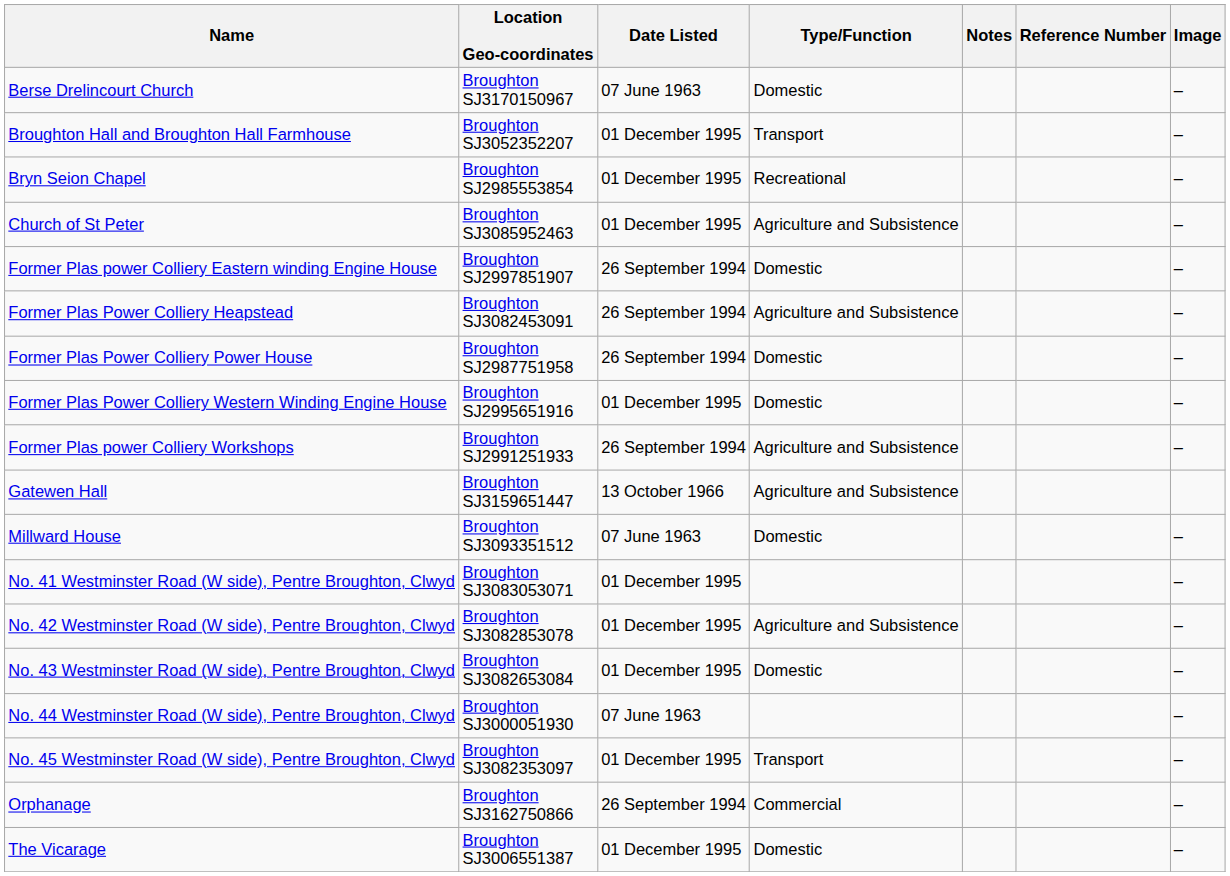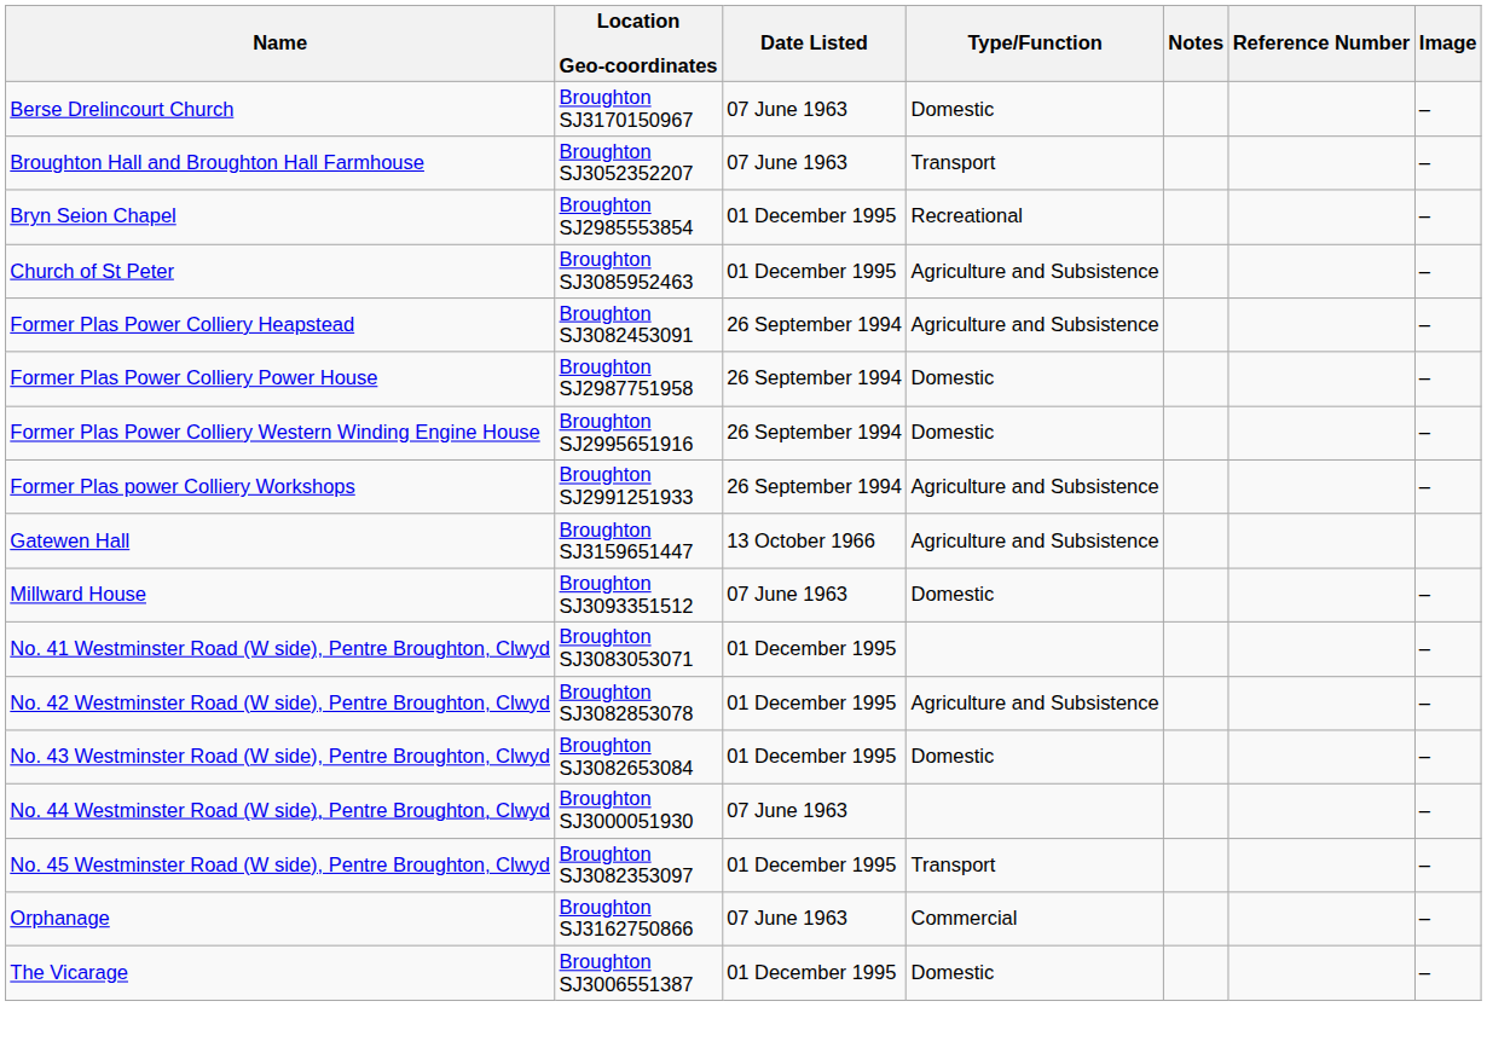Broughton Hall and Broughton Hall Farmhouse | Date Listed: 01 December 1995 -> 07 June 1963
- row: Former Plas power Colliery Eastern winding Engine House | Broughton SJ2997851907 | 26 September 1994 | Domestic | –
Former Plas Power Colliery Western Winding Engine House | Date Listed: 01 December 1995 -> 26 September 1994
Orphanage | Date Listed: 26 September 1994 -> 07 June 1963
